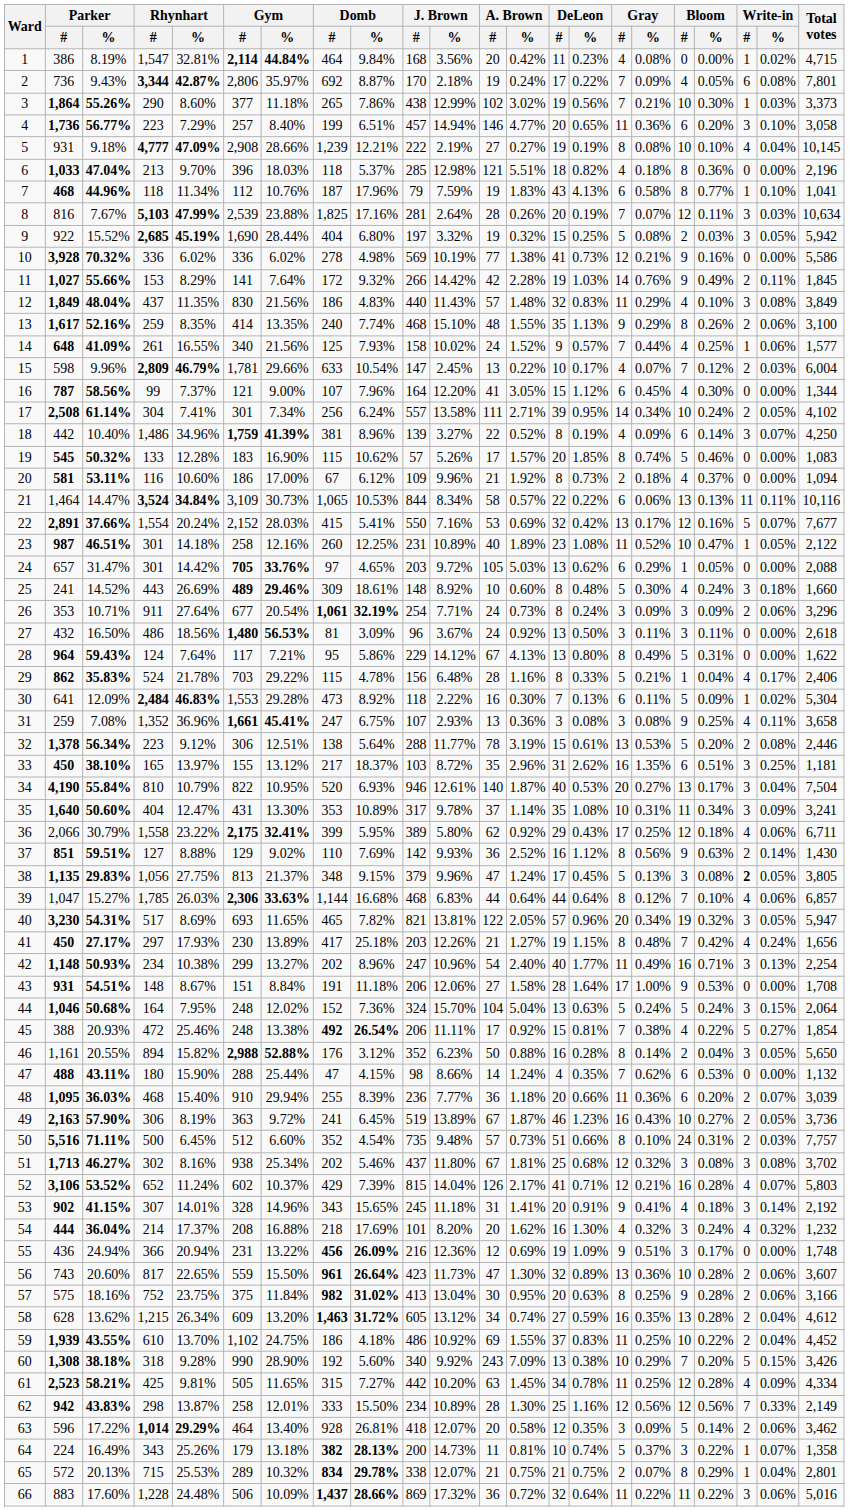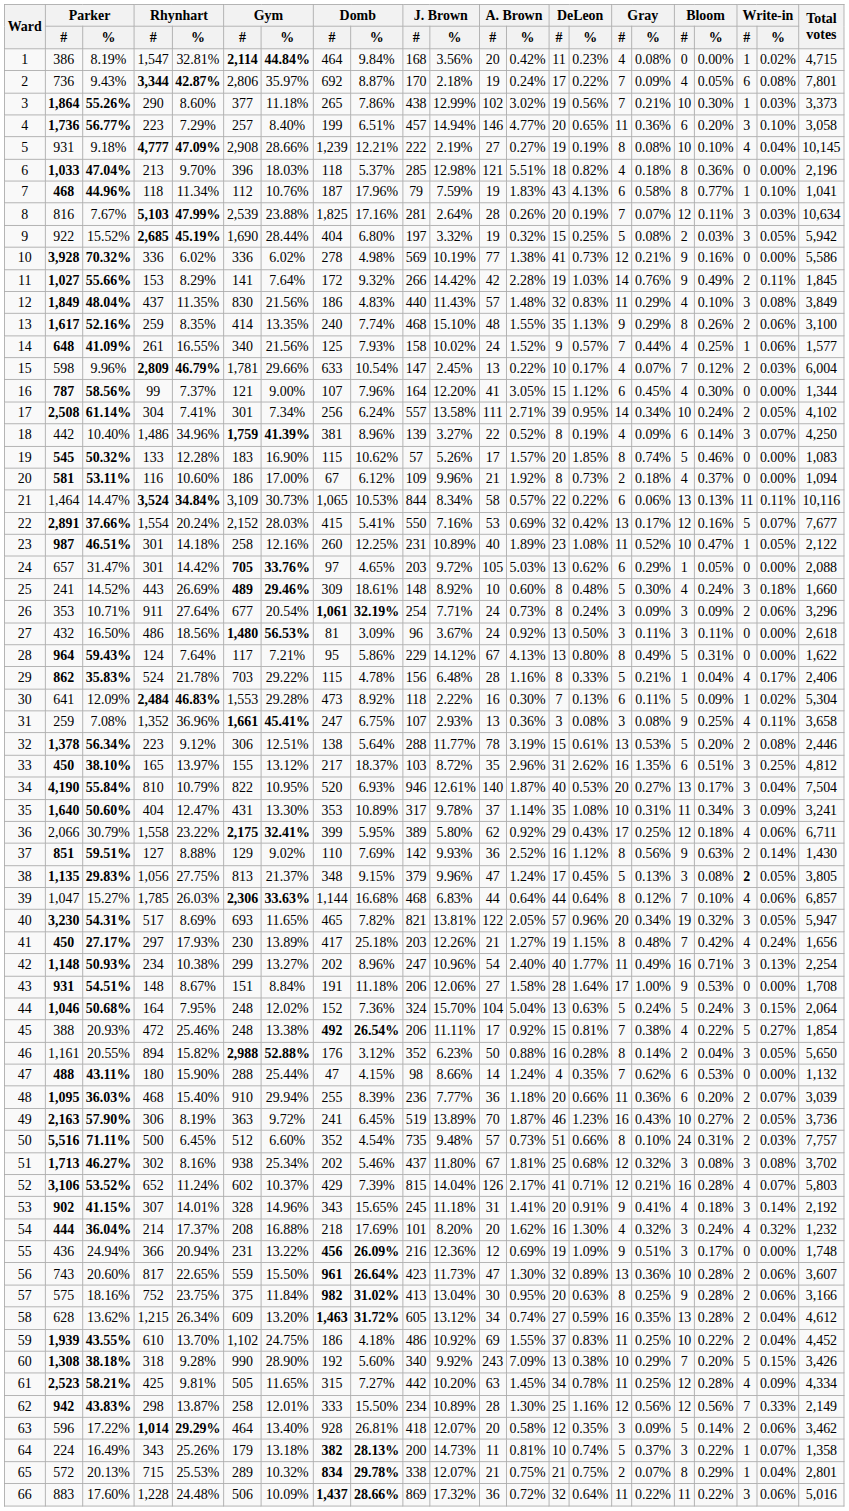33 | Total votes: 1,181 -> 4,812
49 | A. Brown / #: 67 -> 70
